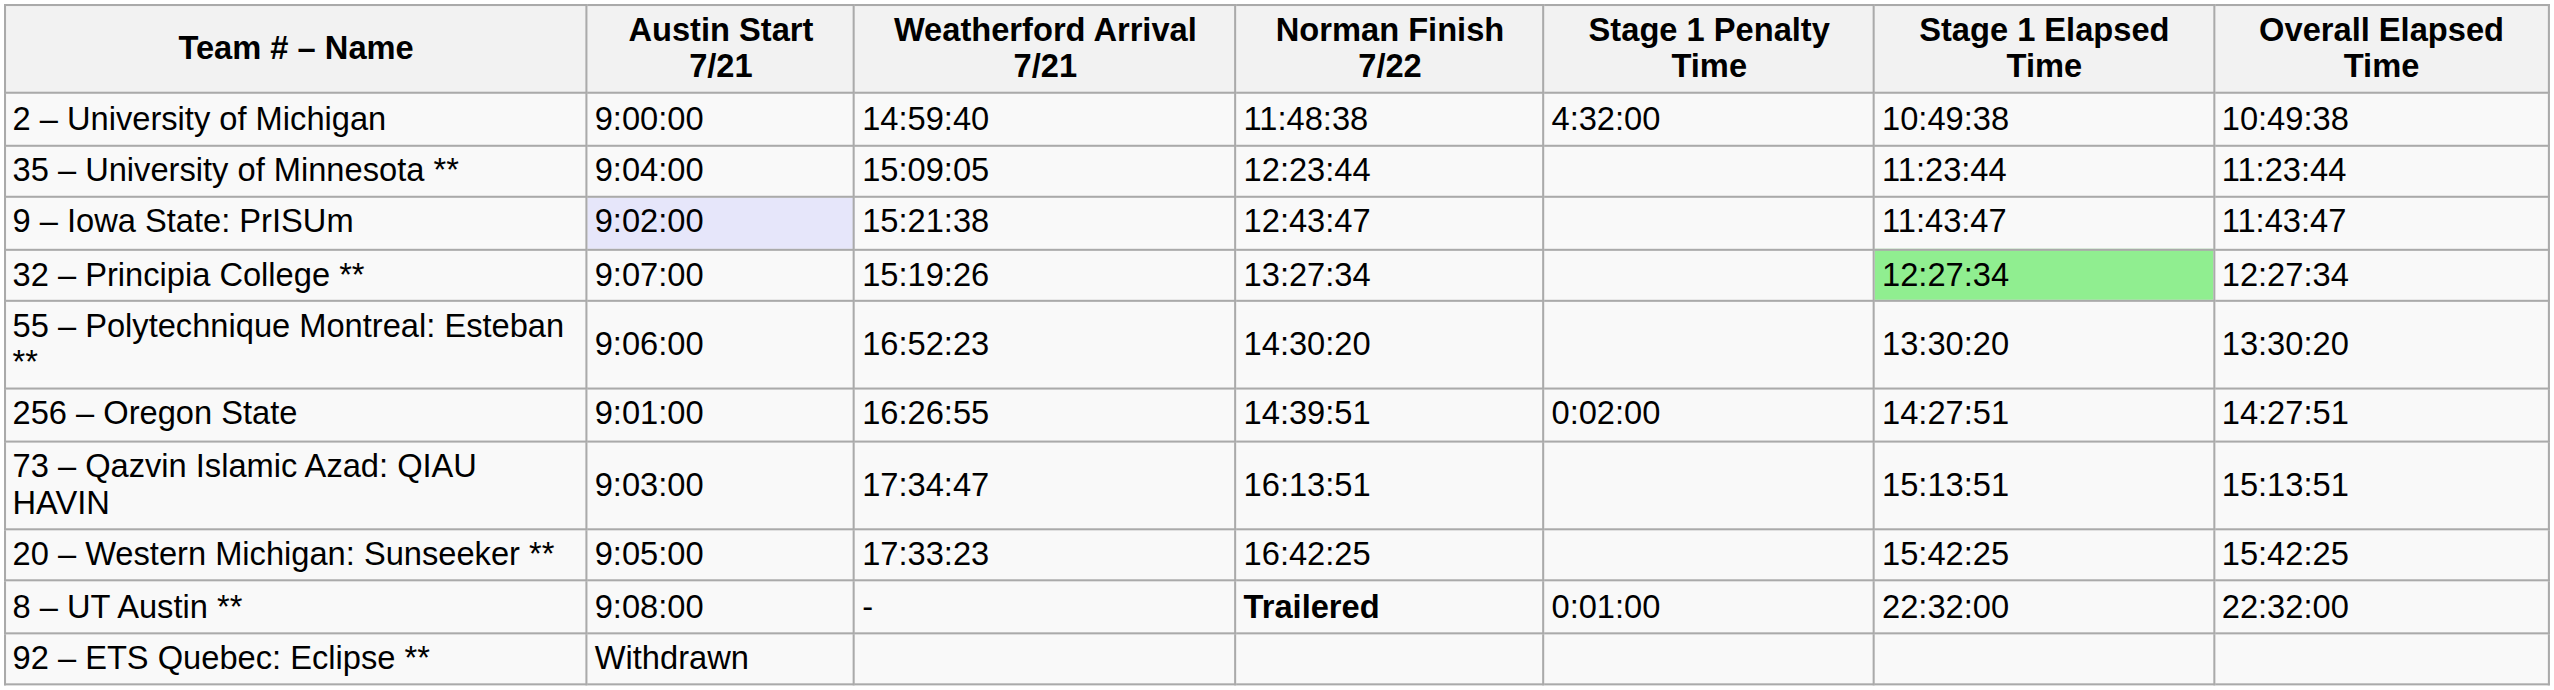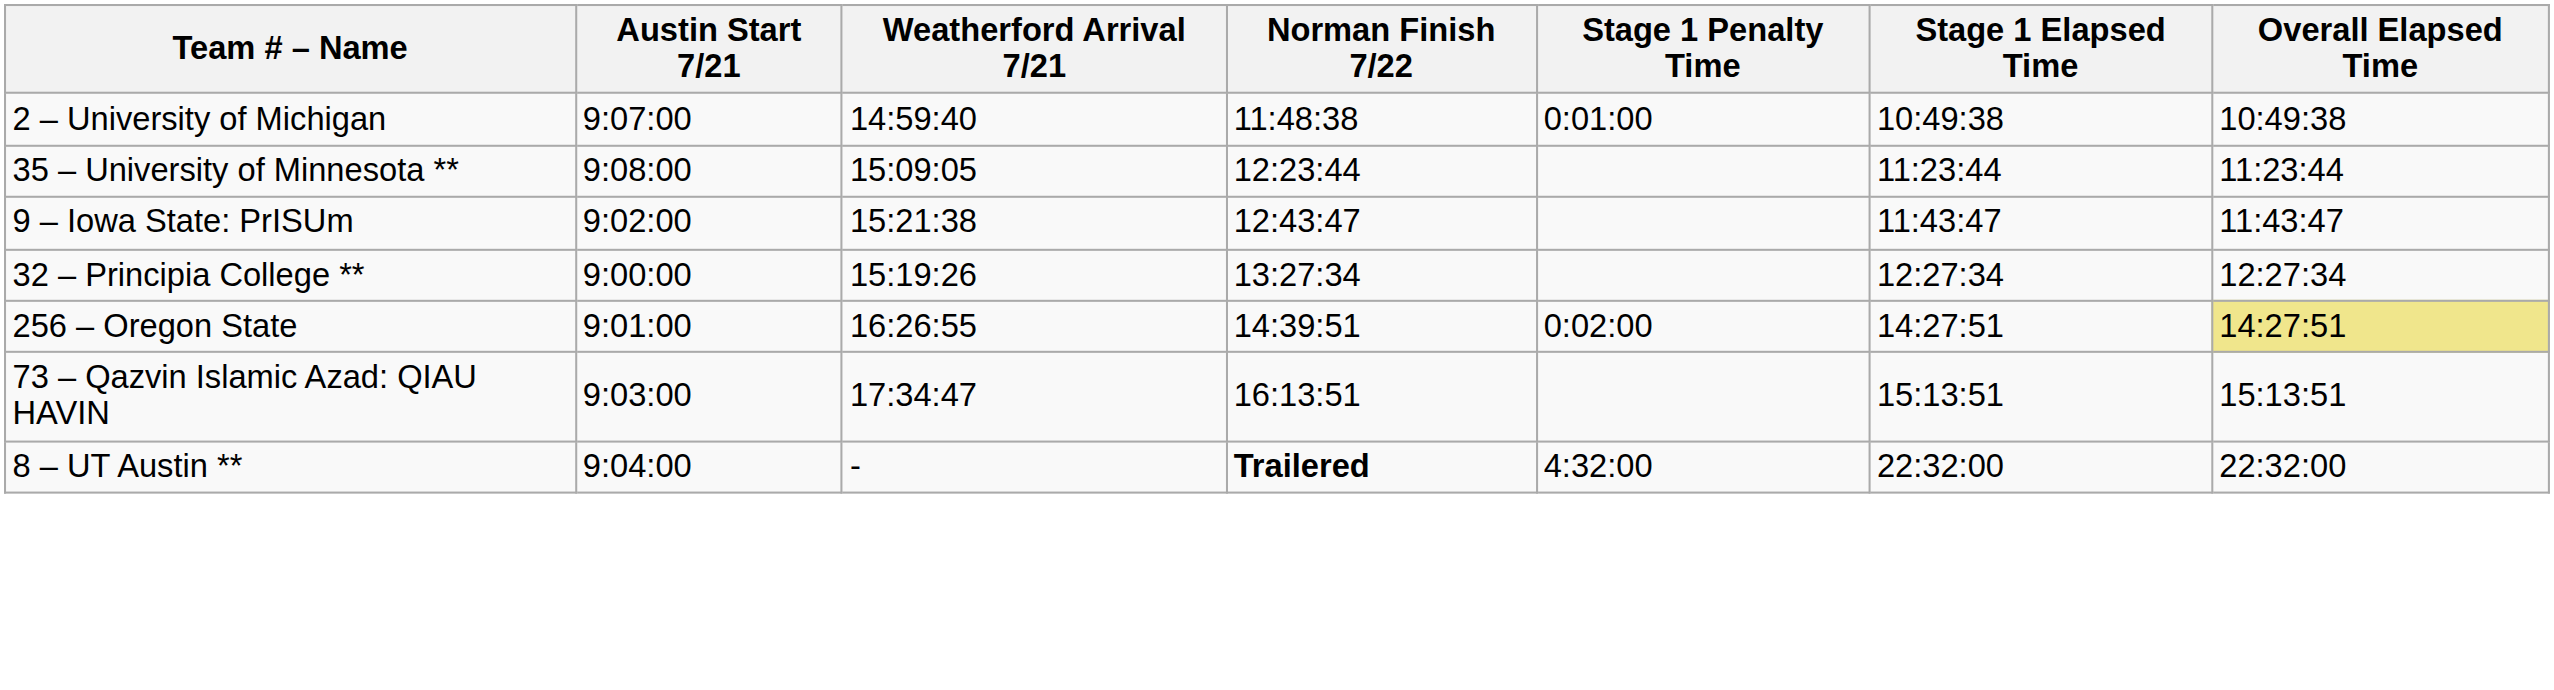2 – University of Michigan | Austin Start 7/21: 9:00:00 -> 9:07:00
2 – University of Michigan | Stage 1 Penalty Time: 4:32:00 -> 0:01:00
35 – University of Minnesota ** | Austin Start 7/21: 9:04:00 -> 9:08:00
9 – Iowa State: PrISUm | Austin Start 7/21: lavender background -> no background
32 – Principia College ** | Austin Start 7/21: 9:07:00 -> 9:00:00
32 – Principia College ** | Stage 1 Elapsed Time: lightgreen background -> no background
- row: 55 – Polytechnique Montreal: Esteban ** | 9:06:00 | 16:52:23 | 14:30:20 | 13:30:20 | 13:30:20
256 – Oregon State | Overall Elapsed Time: no background -> khaki background
- row: 20 – Western Michigan: Sunseeker ** | 9:05:00 | 17:33:23 | 16:42:25 | 15:42:25 | 15:42:25
8 – UT Austin ** | Austin Start 7/21: 9:08:00 -> 9:04:00
8 – UT Austin ** | Stage 1 Penalty Time: 0:01:00 -> 4:32:00
- row: 92 – ETS Quebec: Eclipse ** | Withdrawn
